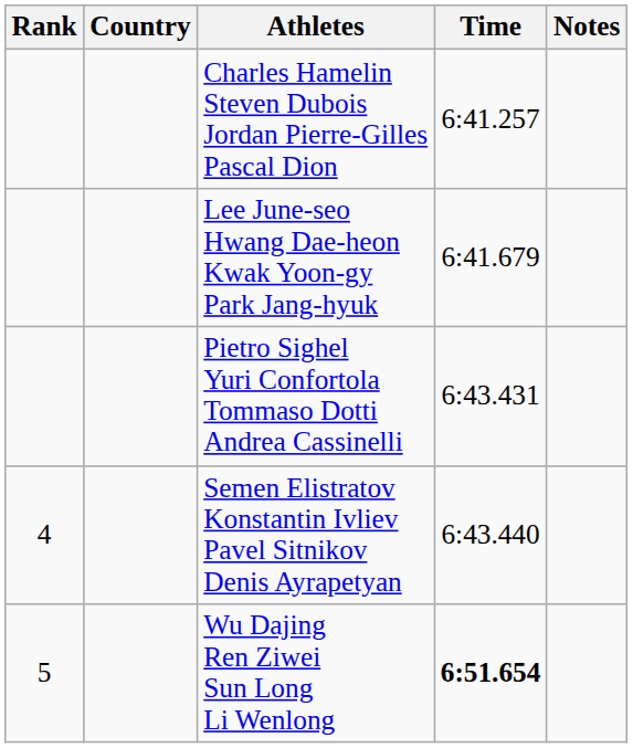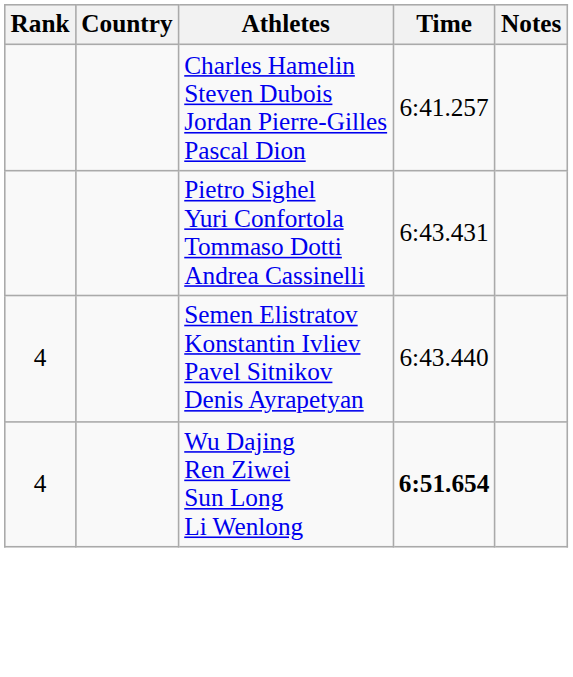- row: Lee June-seo Hwang Dae-heon Kwak Yoon-gy Park Jang-hyuk | 6:41.679
Wu Dajing Ren Ziwei Sun Long Li Wenlong | Rank: 5 -> 4
